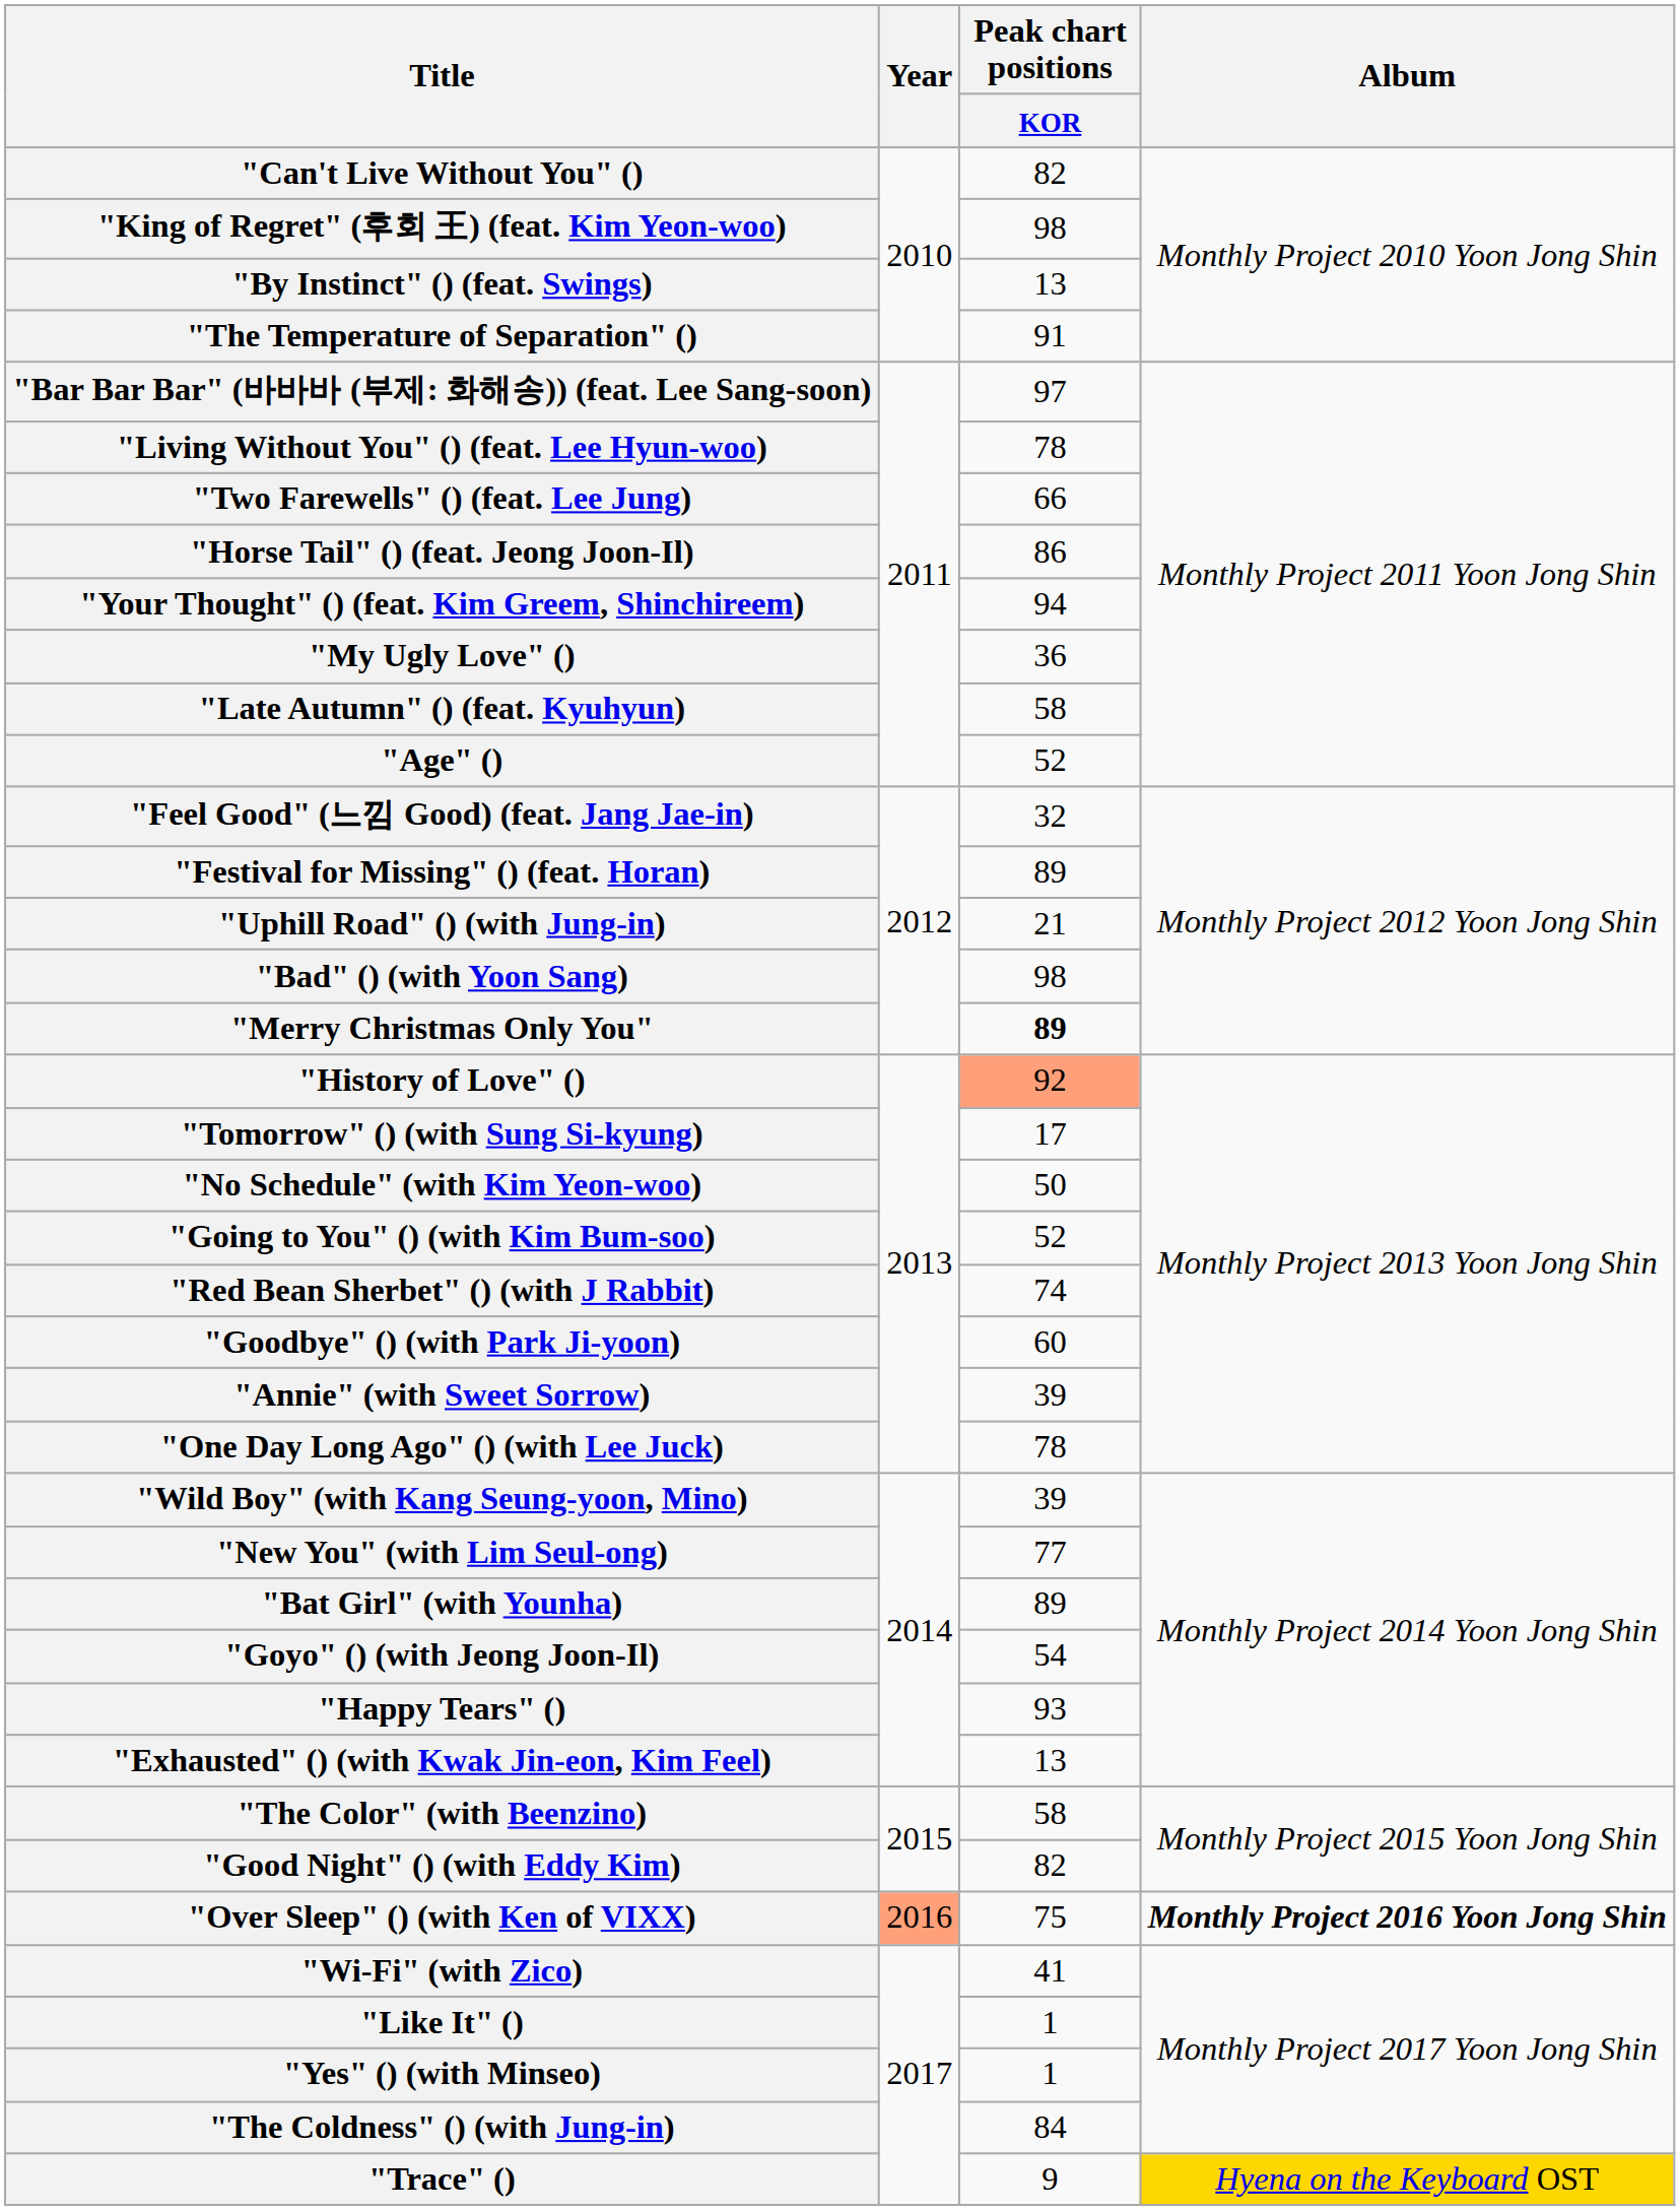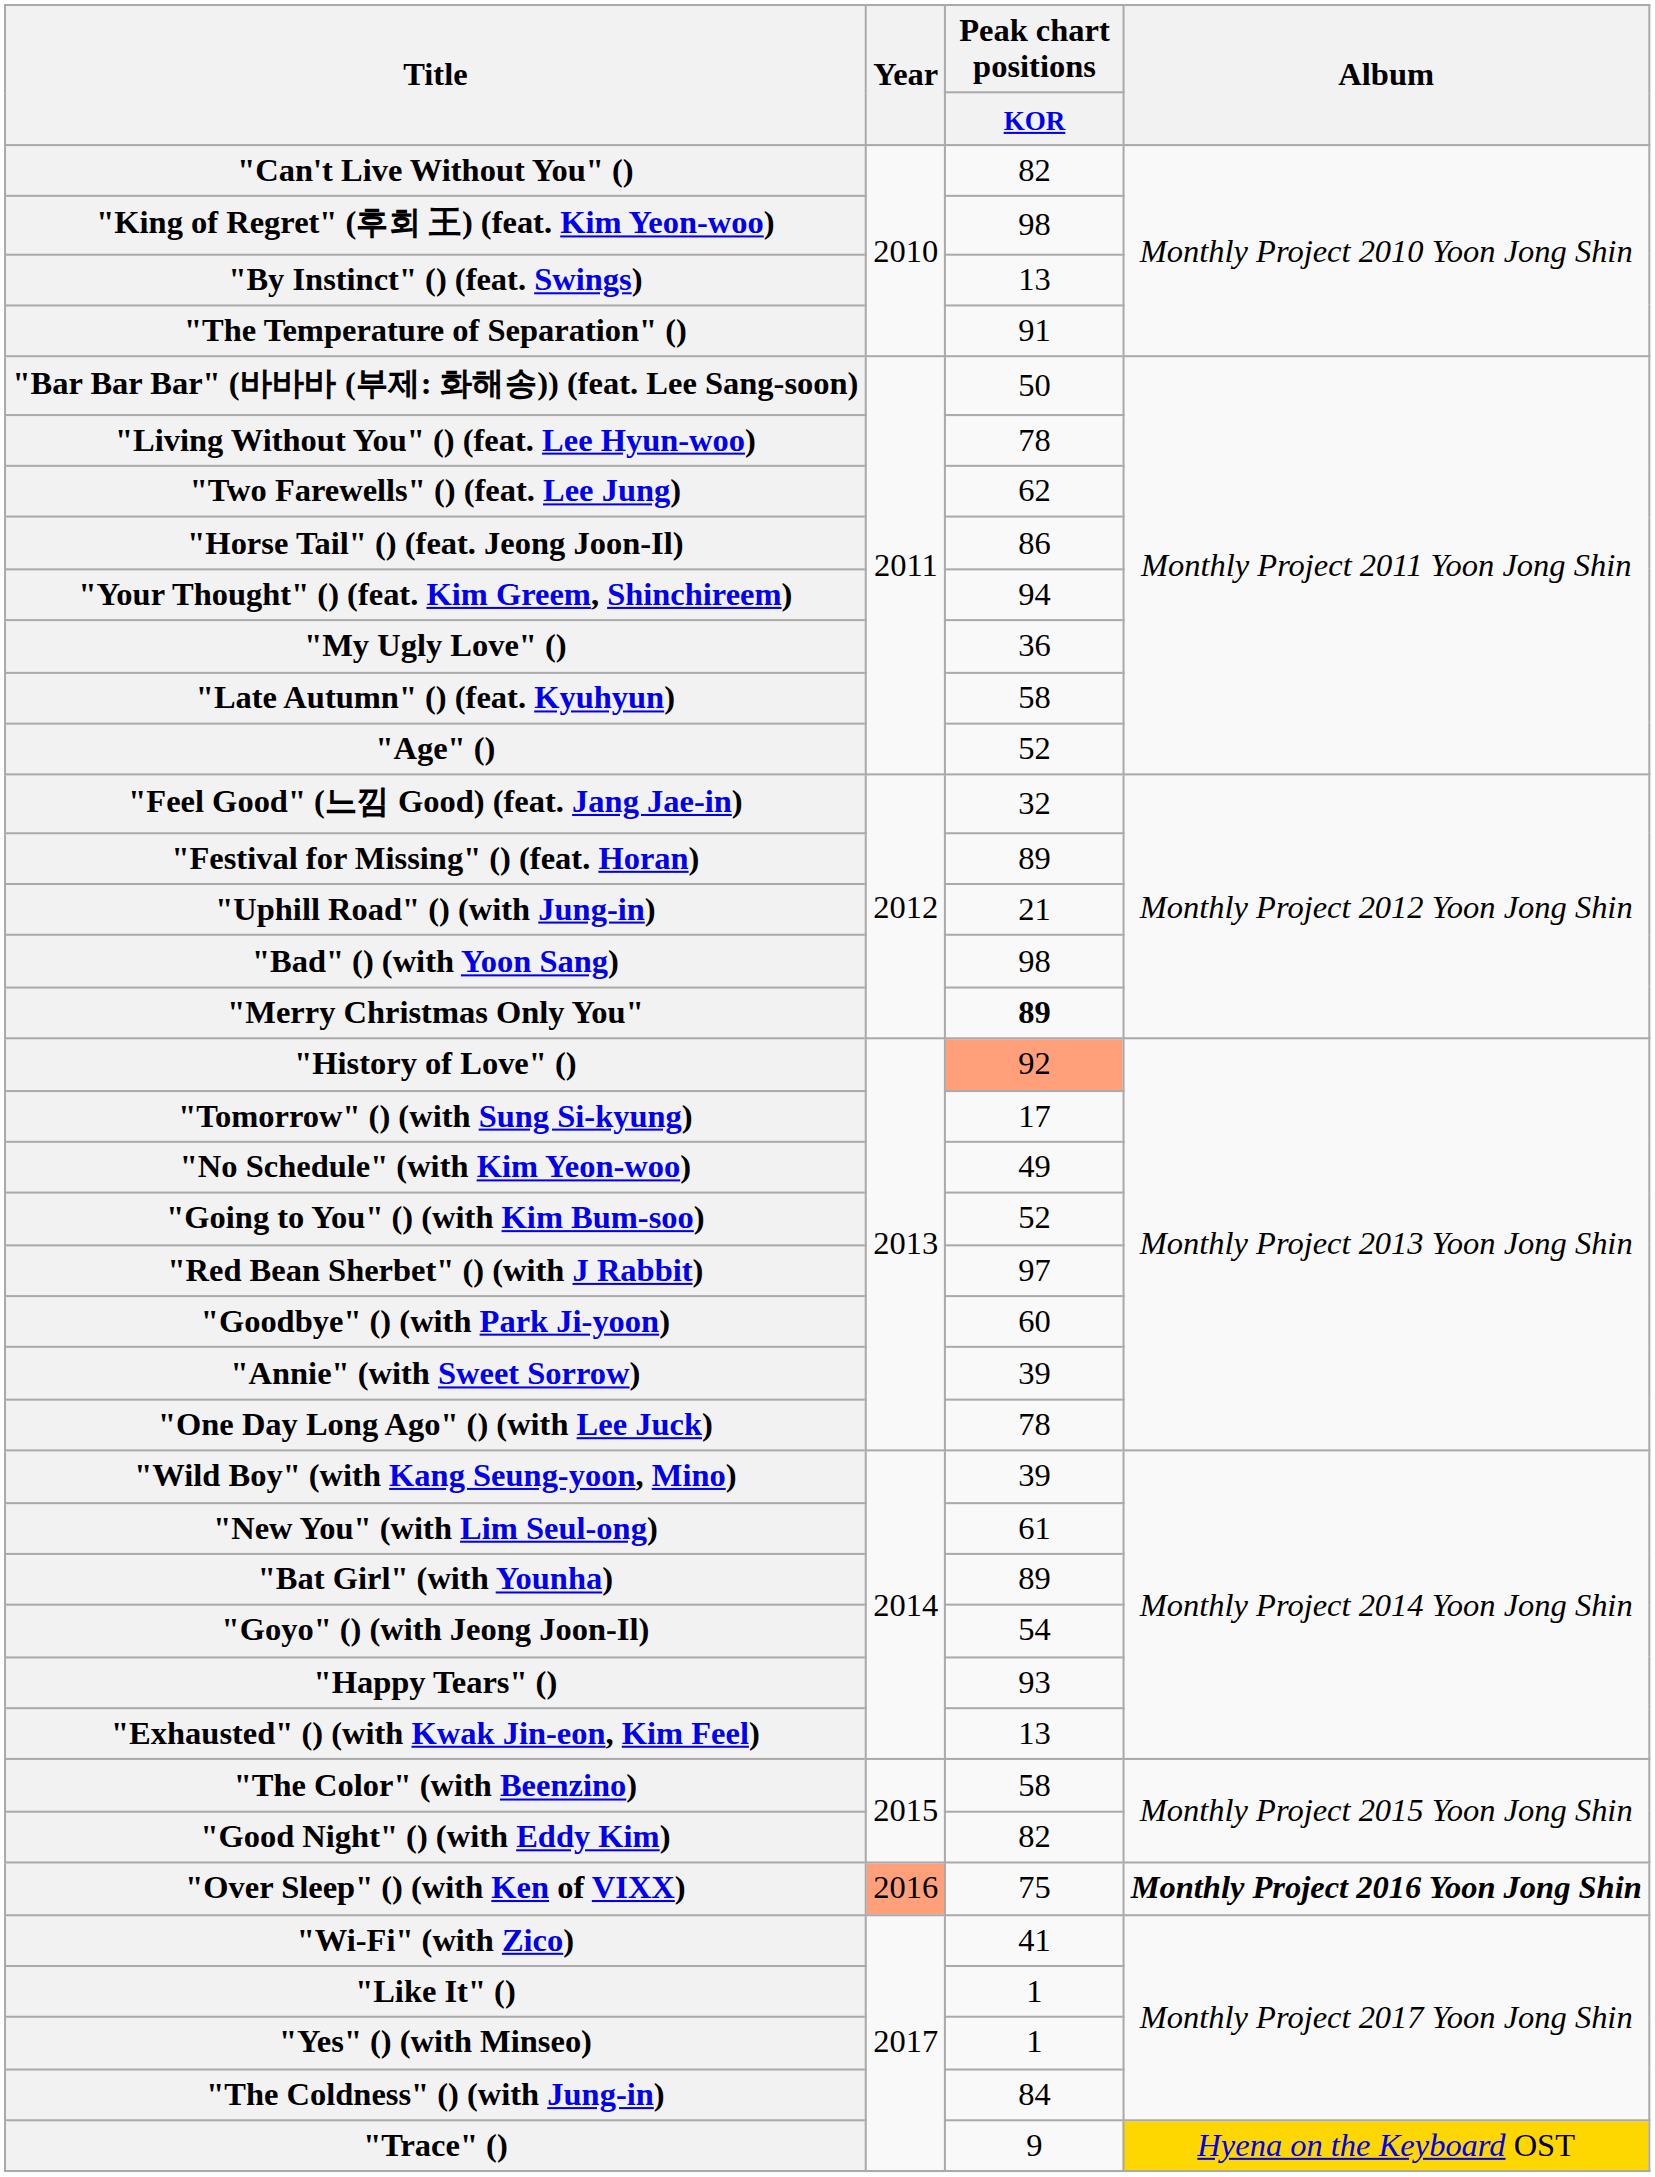"Bar Bar Bar" (바바바 (부제: 화해송)) (feat. Lee Sang-soon) | Peak chart positions / KOR: 97 -> 50
"Two Farewells" () (feat. Lee Jung) | Peak chart positions / KOR: 66 -> 62
"No Schedule" (with Kim Yeon-woo) | Peak chart positions / KOR: 50 -> 49
"Red Bean Sherbet" () (with J Rabbit) | Peak chart positions / KOR: 74 -> 97
"New You" (with Lim Seul-ong) | Peak chart positions / KOR: 77 -> 61
